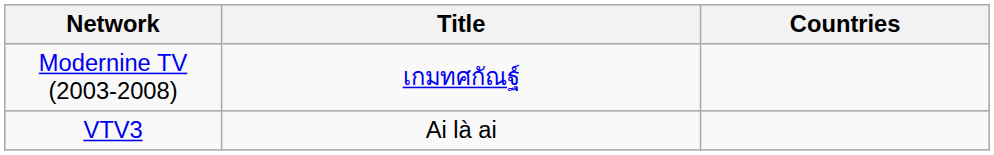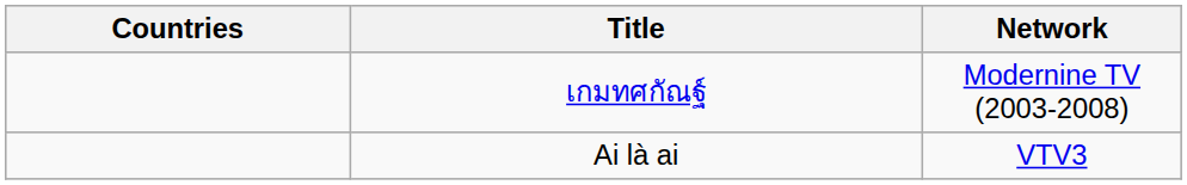columns swapped: Countries <-> Network
